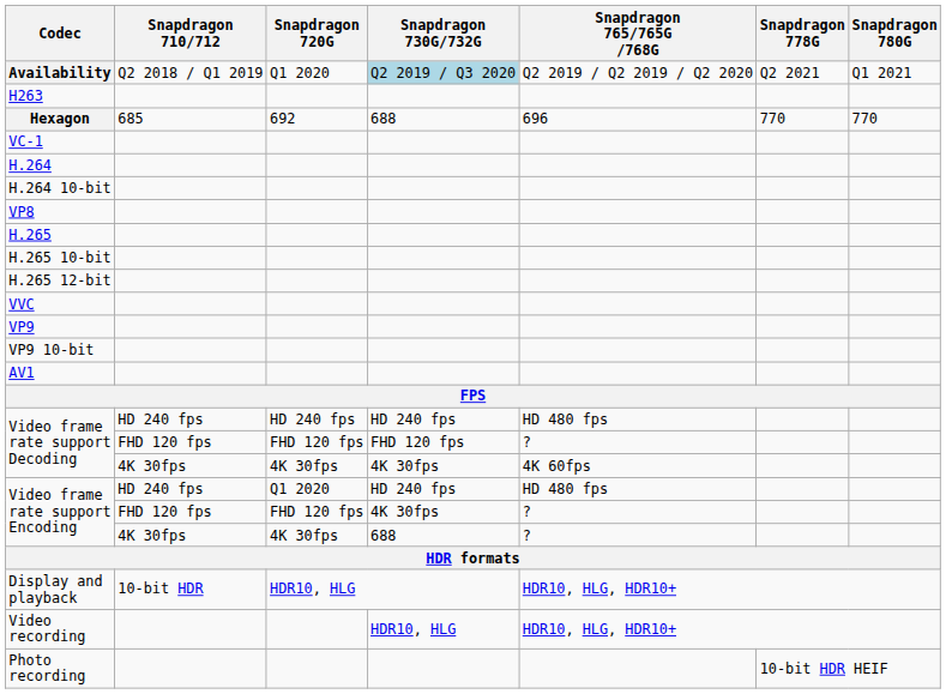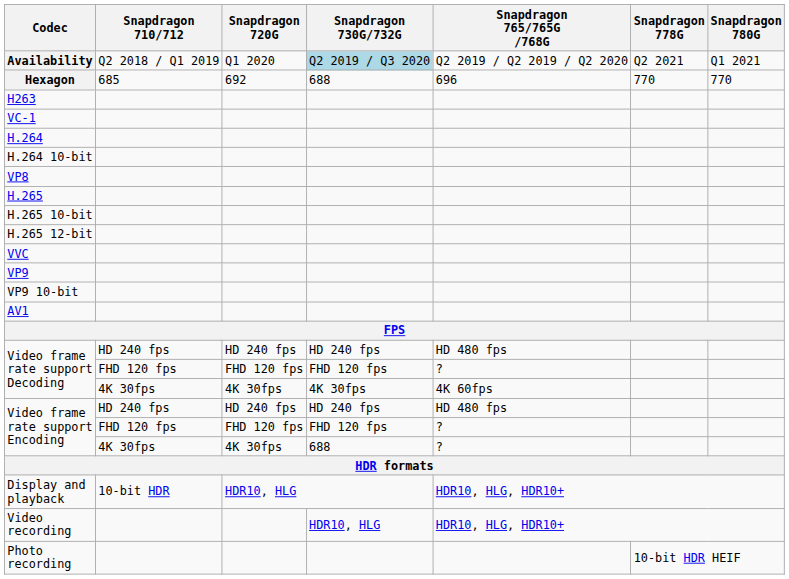rows swapped: Hexagon <-> H263
Video frame rate support Encoding / HD 240 fps | Snapdragon 720G: Q1 2020 -> HD 240 fps
Video frame rate support Encoding / FHD 120 fps | Snapdragon 730G/732G: 4K 30fps -> FHD 120 fps
